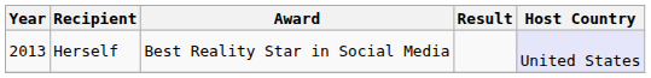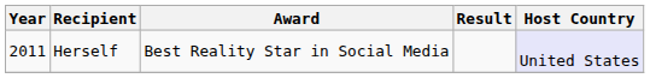Herself | Year: 2013 -> 2011
